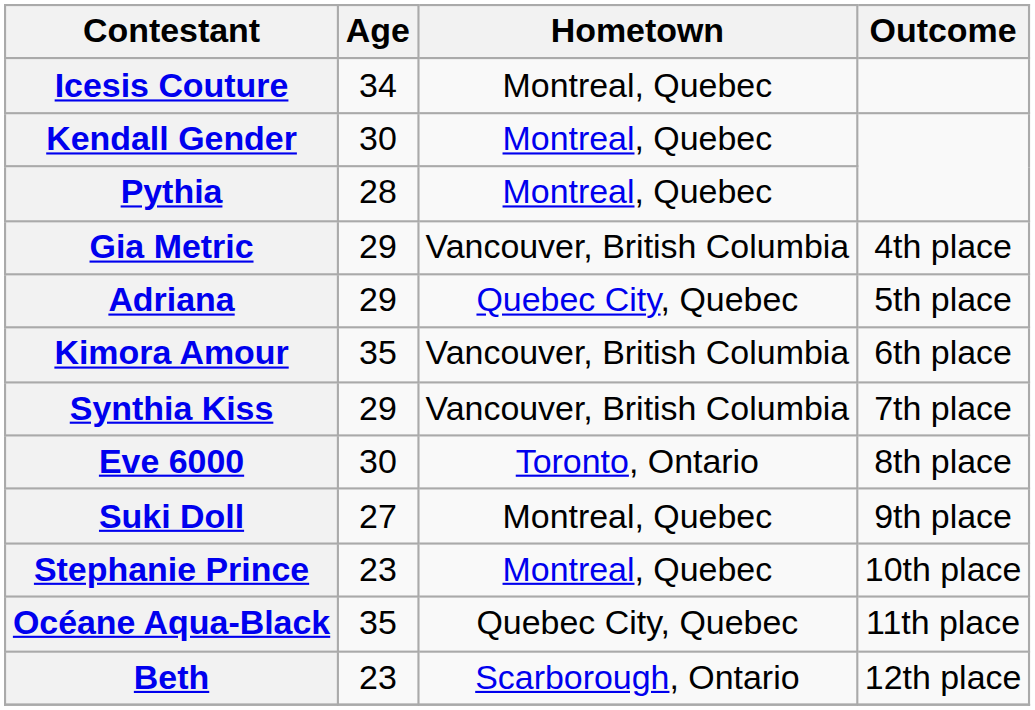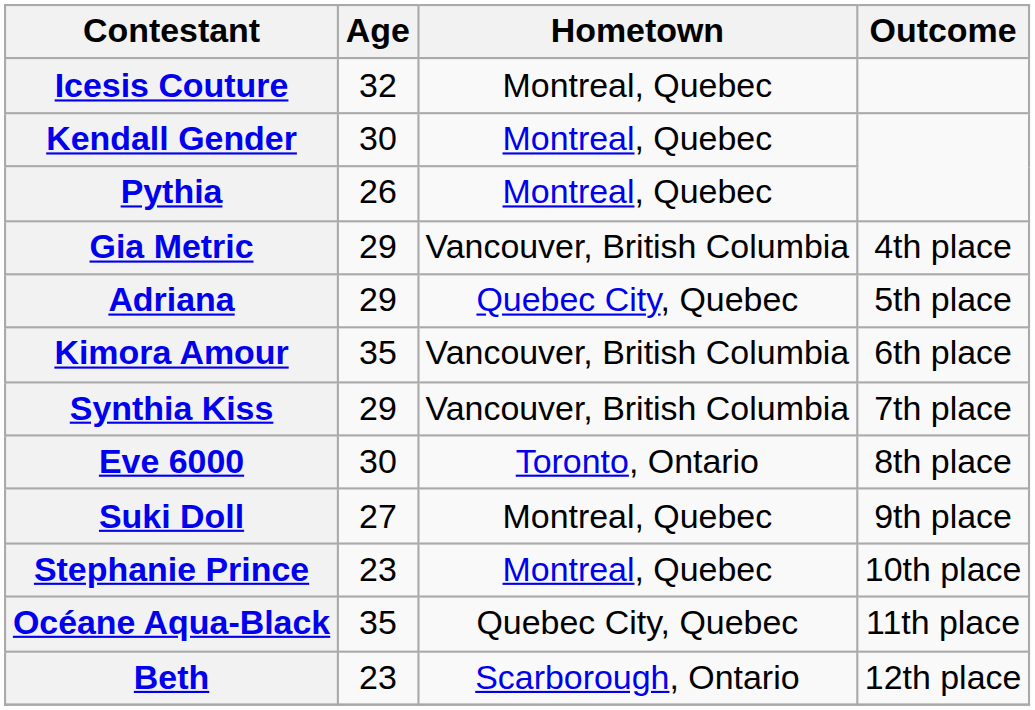Icesis Couture | Age: 34 -> 32
Pythia | Age: 28 -> 26
